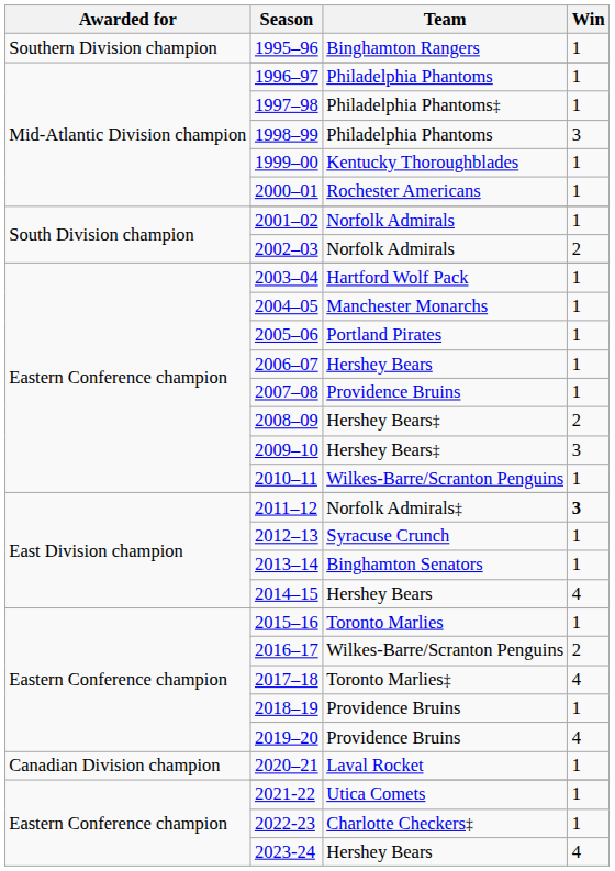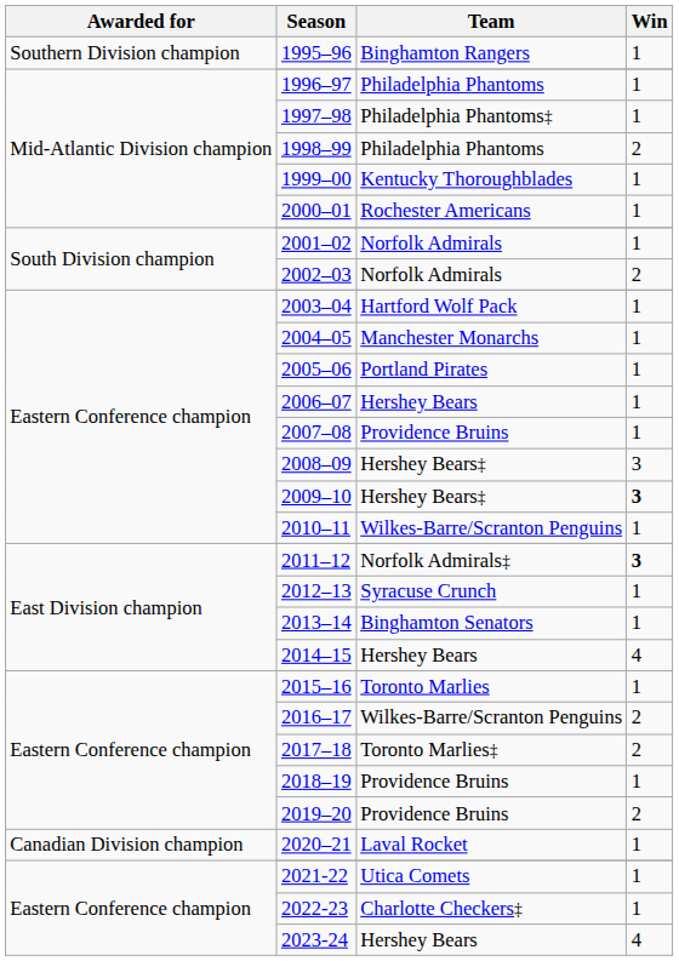1998–99 | Win: 3 -> 2
2008–09 | Win: 2 -> 3
2009–10 | Win: normal -> bold
2017–18 | Win: 4 -> 2
2019–20 | Win: 4 -> 2
